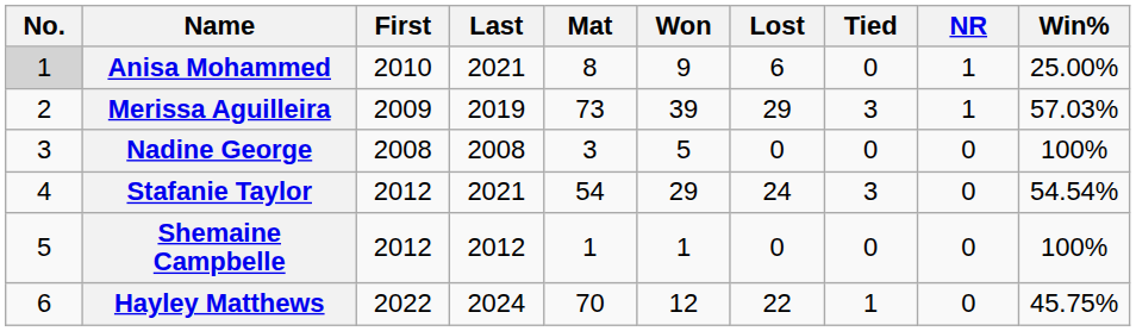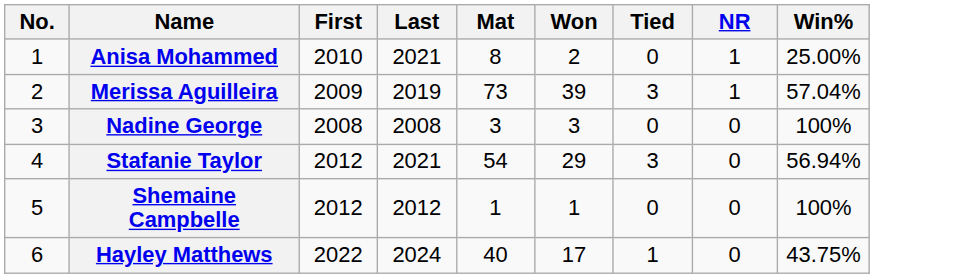- column: Lost | 6 | 29 | 0 | 24 | 0 | 22
Anisa Mohammed | No.: lightgrey background -> no background
Anisa Mohammed | Won: 9 -> 2
Merissa Aguilleira | Win%: 57.03% -> 57.04%
Nadine George | Won: 5 -> 3
Stafanie Taylor | Win%: 54.54% -> 56.94%
Hayley Matthews | Mat: 70 -> 40
Hayley Matthews | Won: 12 -> 17
Hayley Matthews | Win%: 45.75% -> 43.75%
